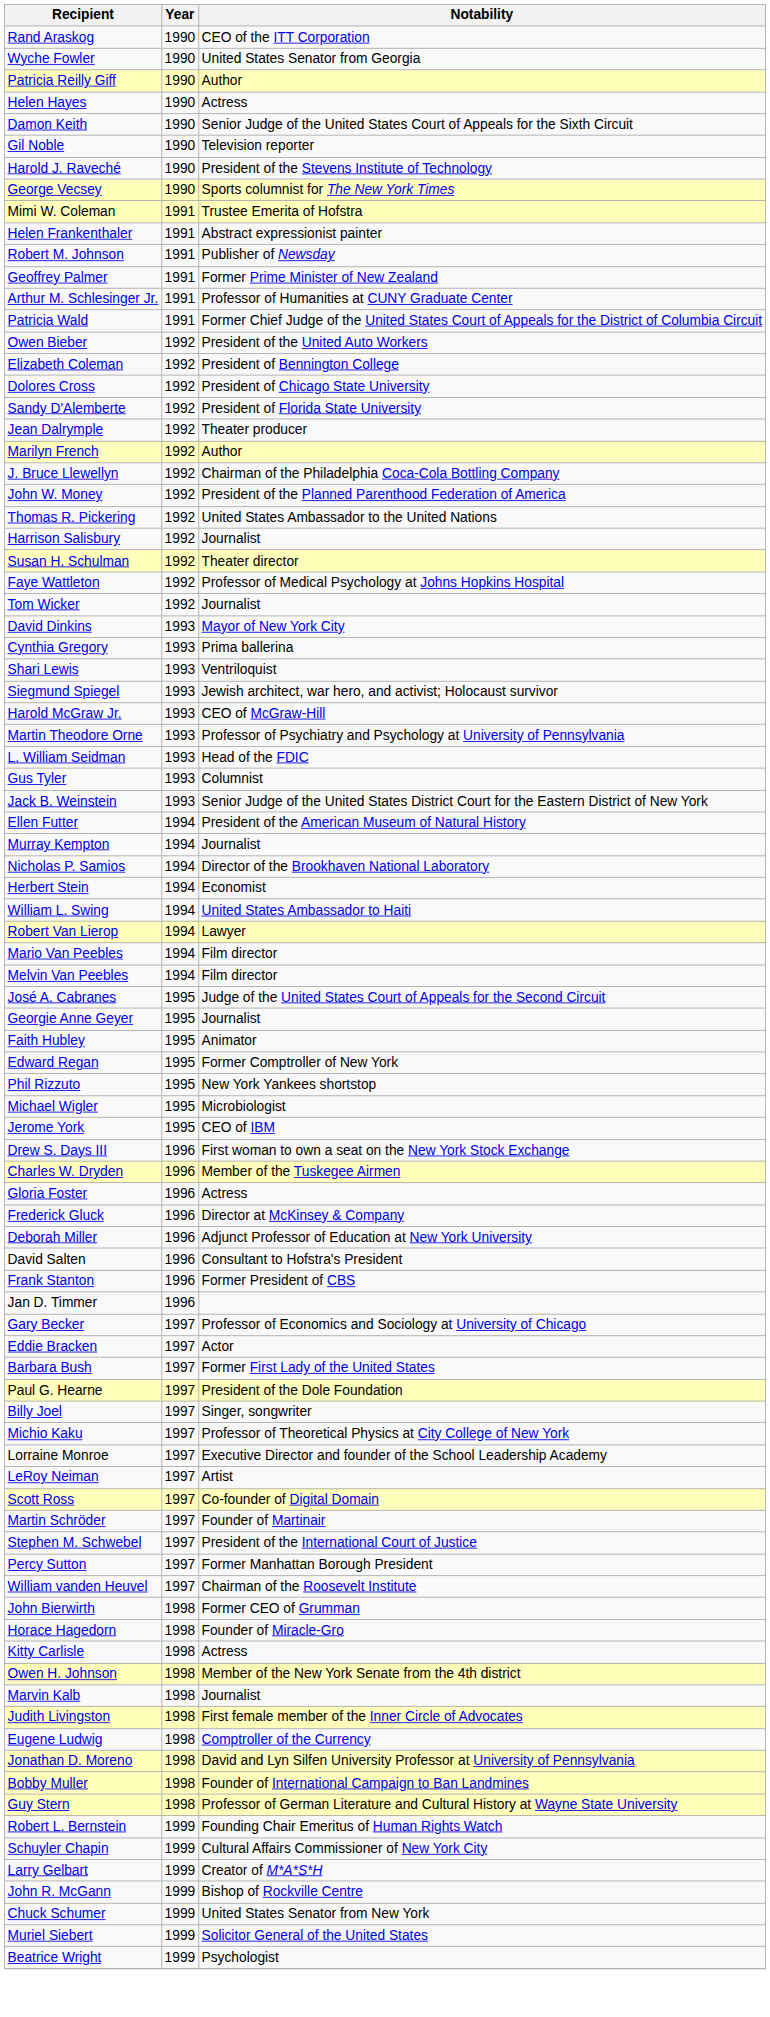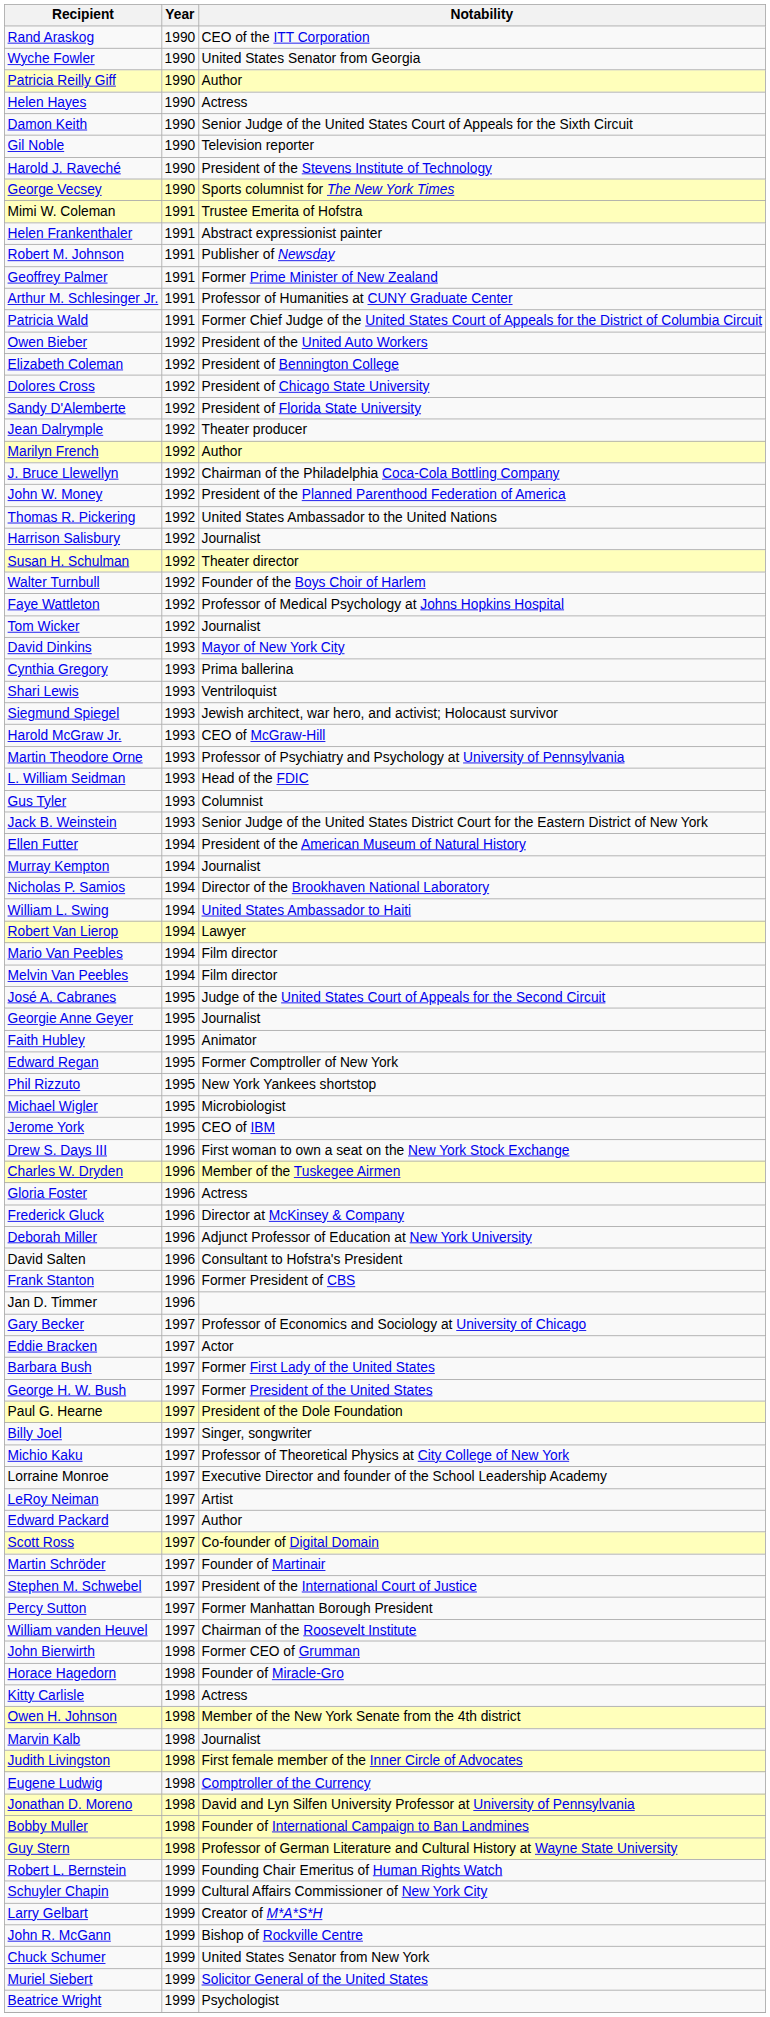+ row: Walter Turnbull | 1992 | Founder of the Boys Choir of Harlem
- row: Herbert Stein | 1994 | Economist
+ row: George H. W. Bush | 1997 | Former President of the United States
+ row: Edward Packard | 1997 | Author
